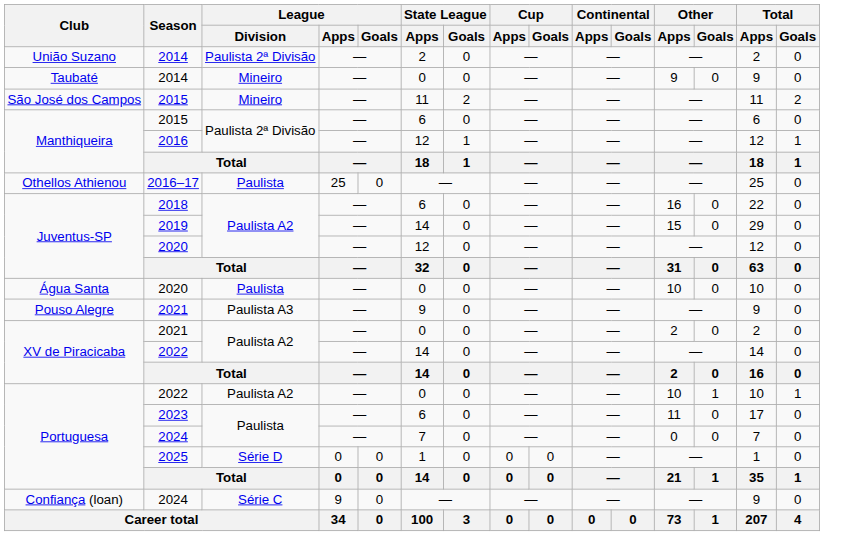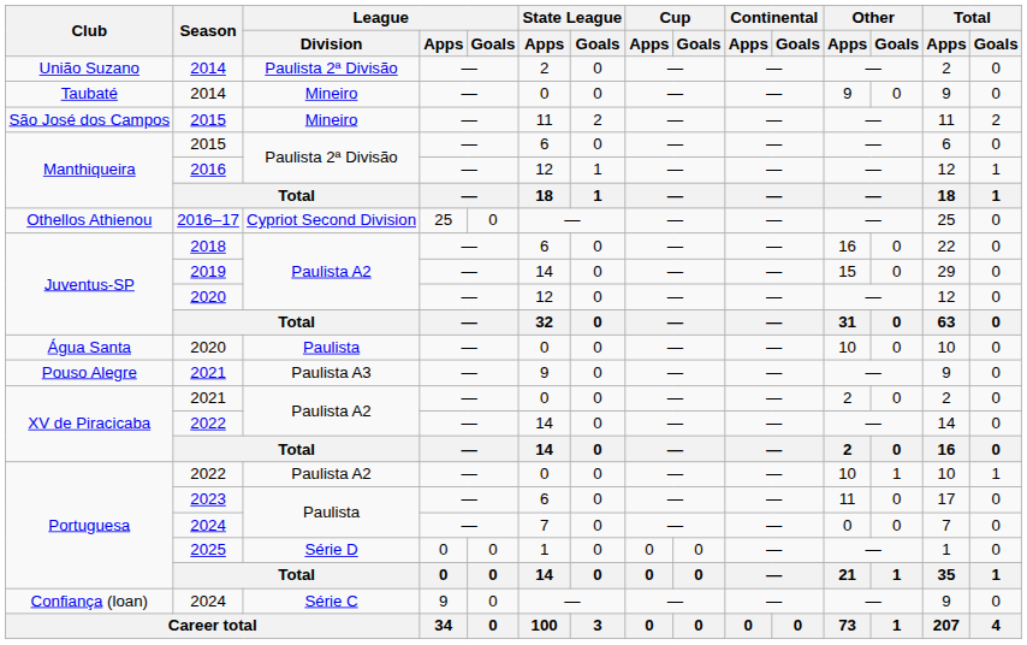2016–17 | League / Division: Paulista -> Cypriot Second Division
